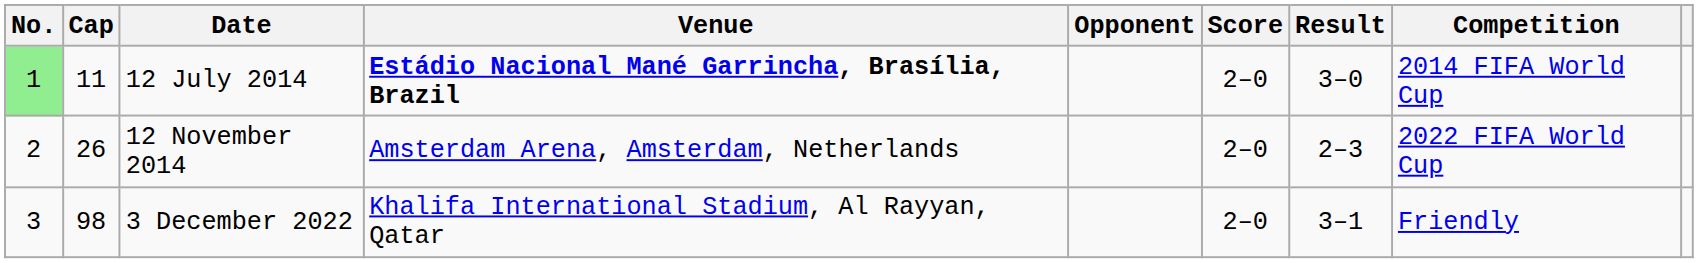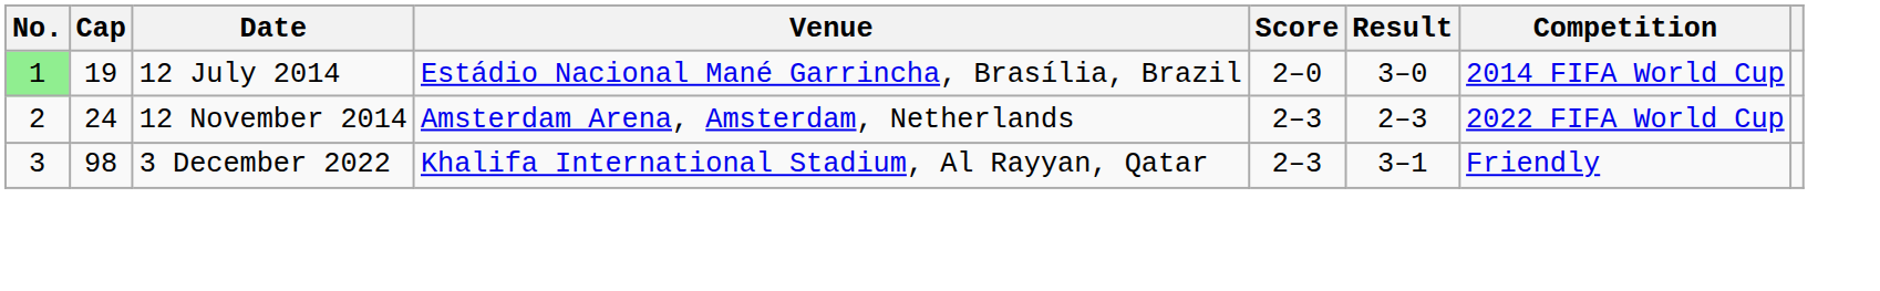- column: Opponent
12 July 2014 | Cap: 11 -> 19
12 July 2014 | Venue: bold -> normal
12 November 2014 | Cap: 26 -> 24
12 November 2014 | Score: 2–0 -> 2–3
3 December 2022 | Score: 2–0 -> 2–3
